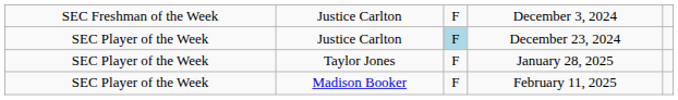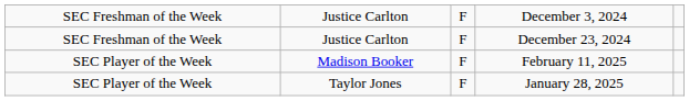Justice Carlton / December 23, 2024 | column 1: SEC Player of the Week -> SEC Freshman of the Week
Justice Carlton / December 23, 2024 | column 3: lightblue background -> no background
rows swapped: Taylor Jones <-> Madison Booker
